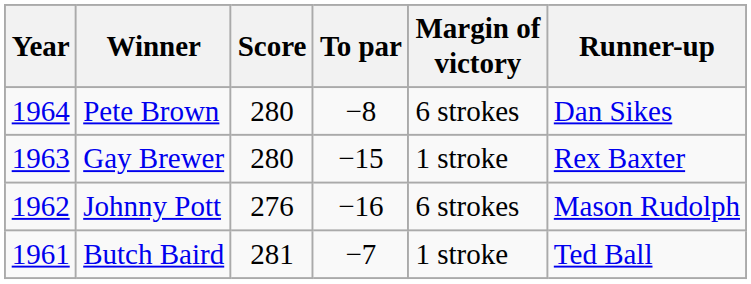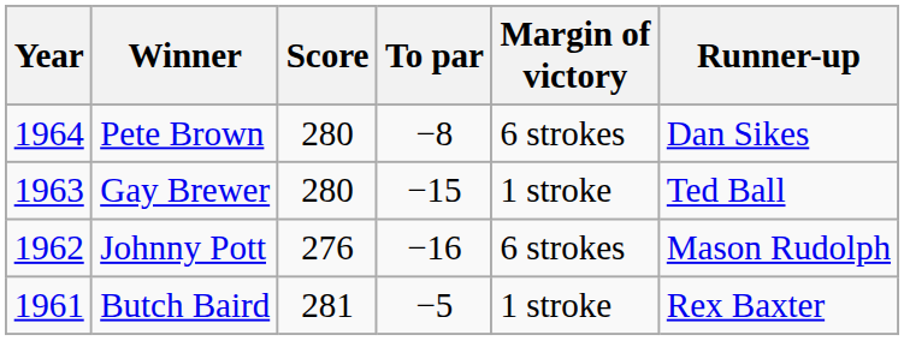Gay Brewer | Runner-up: Rex Baxter -> Ted Ball
Butch Baird | To par: −7 -> −5
Butch Baird | Runner-up: Ted Ball -> Rex Baxter
